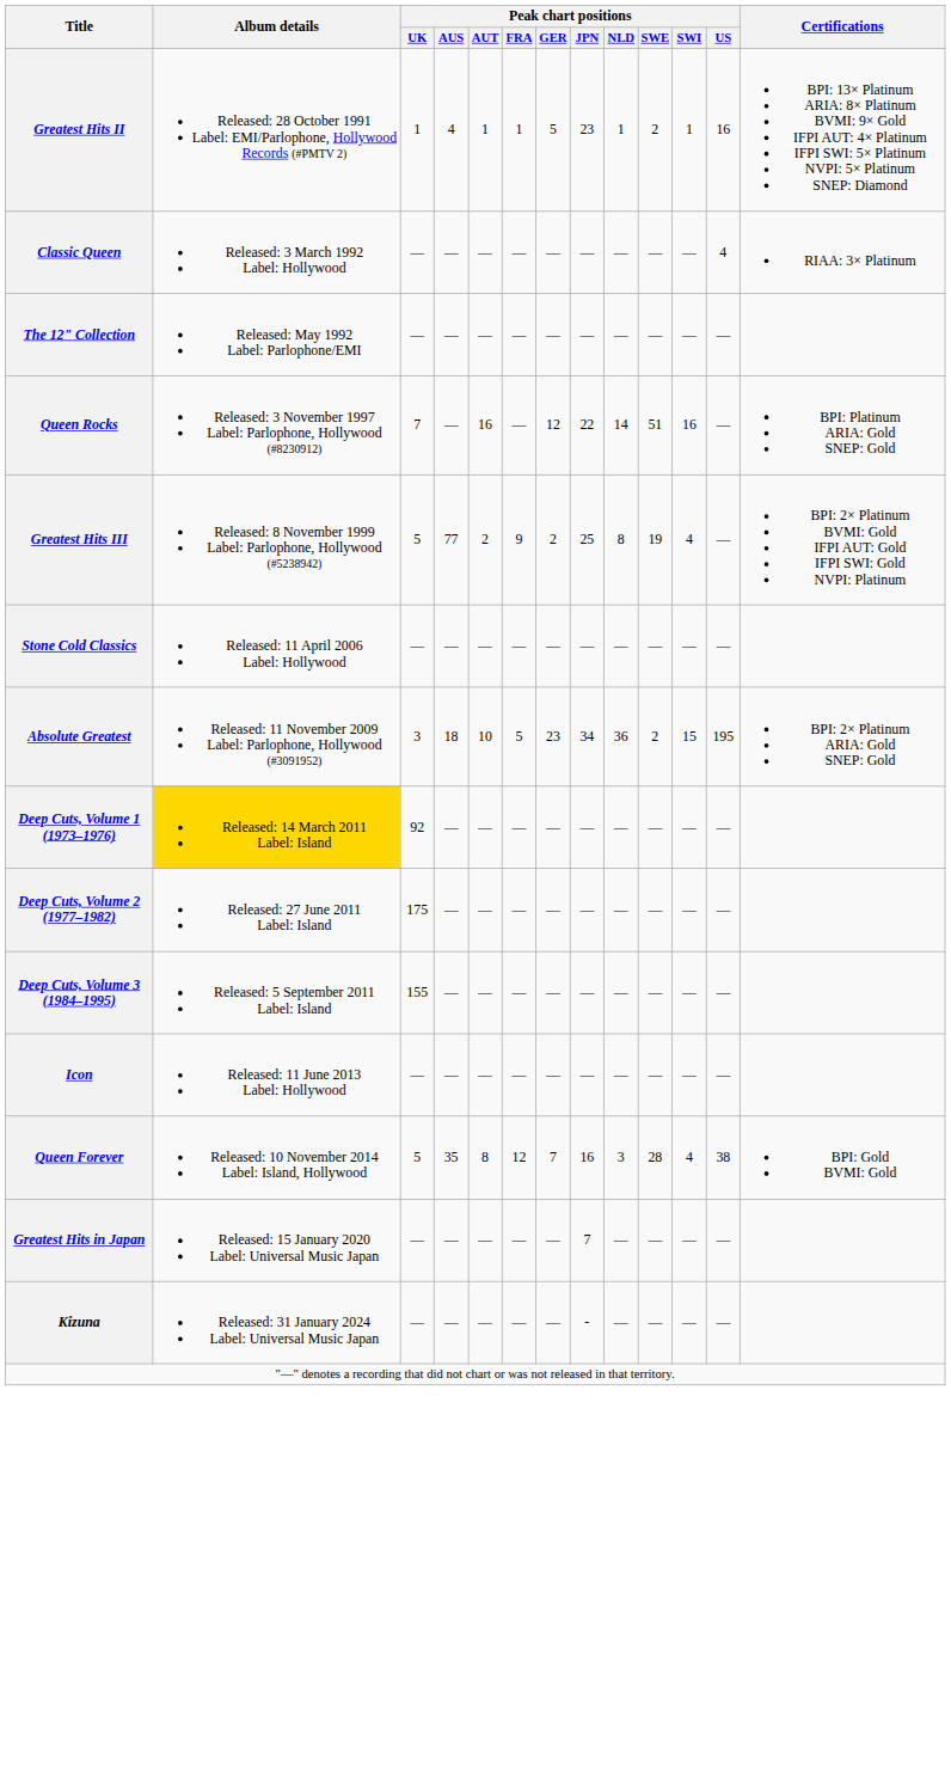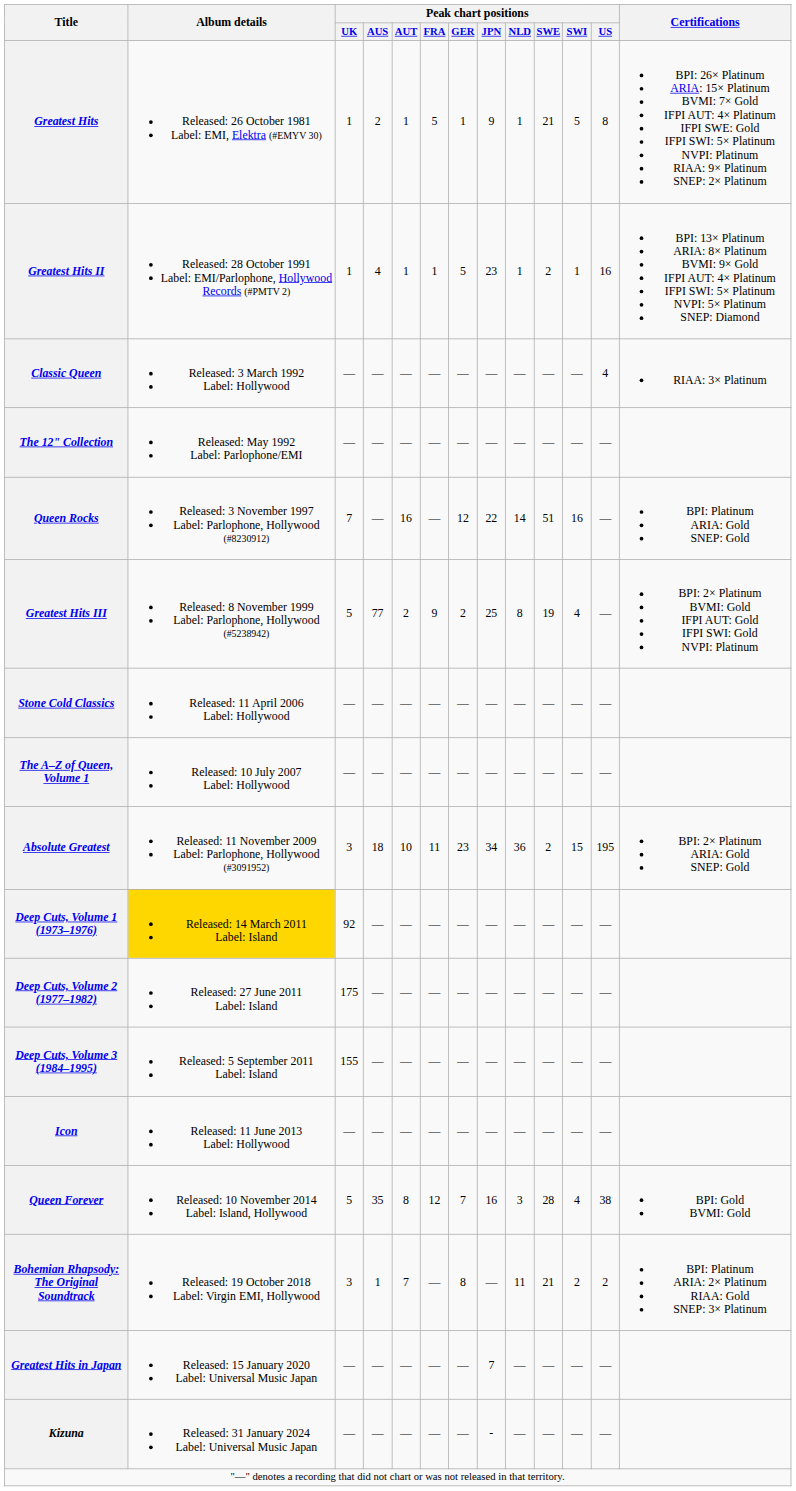+ row: Greatest Hits | Released: 26 October 1981 Label: EMI, Elektra (#EMYV 30) | 1 | 2 | 1 | 5 | 1 | 9 | 1 | 21 | 5 | 8 | BPI: 26× Platinum ARIA: 15× Platinum BVMI: 7× Gold IFPI AUT: 4× Platinum IFPI SWE: Gold IFPI SWI: 5× Platinum NVPI: Platinum RIAA: 9× Platinum SNEP: 2× Platinum
+ row: The A–Z of Queen, Volume 1 | Released: 10 July 2007 Label: Hollywood | — | — | — | — | — | — | — | — | — | —
Absolute Greatest | Peak chart positions / FRA: 5 -> 11
+ row: Bohemian Rhapsody: The Original Soundtrack | Released: 19 October 2018 Label: Virgin EMI, Hollywood | 3 | 1 | 7 | — | 8 | — | 11 | 21 | 2 | 2 | BPI: Platinum ARIA: 2× Platinum RIAA: Gold SNEP: 3× Platinum
